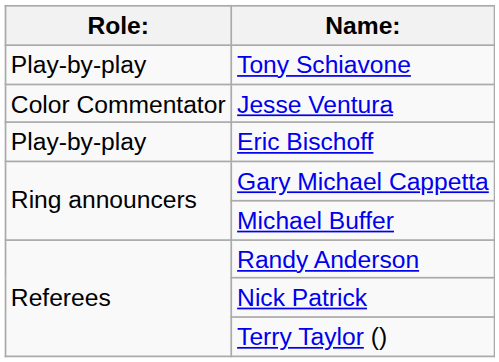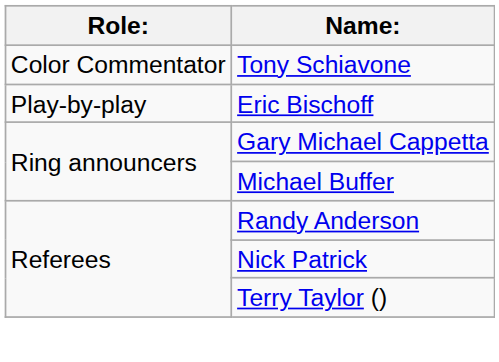Tony Schiavone | Role:: Play-by-play -> Color Commentator
- row: Color Commentator | Jesse Ventura
